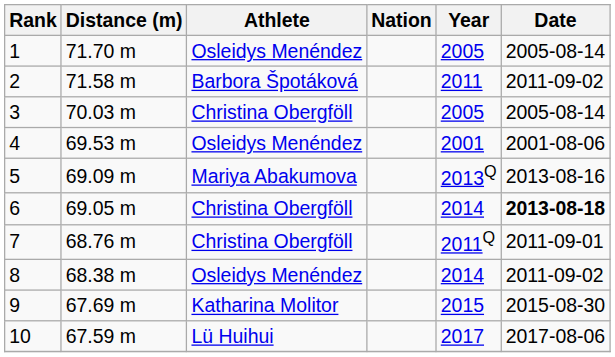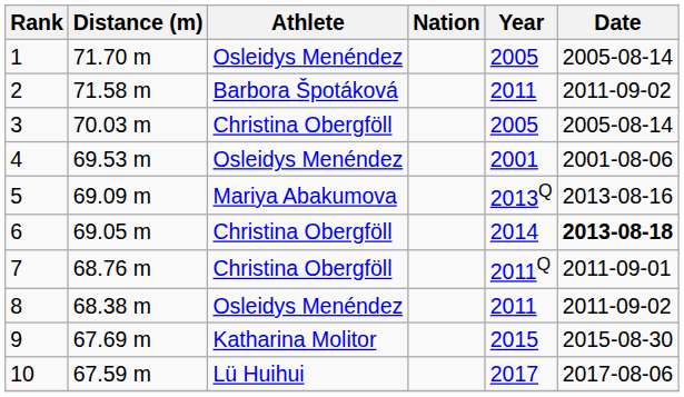8 | Year: 2014 -> 2011
